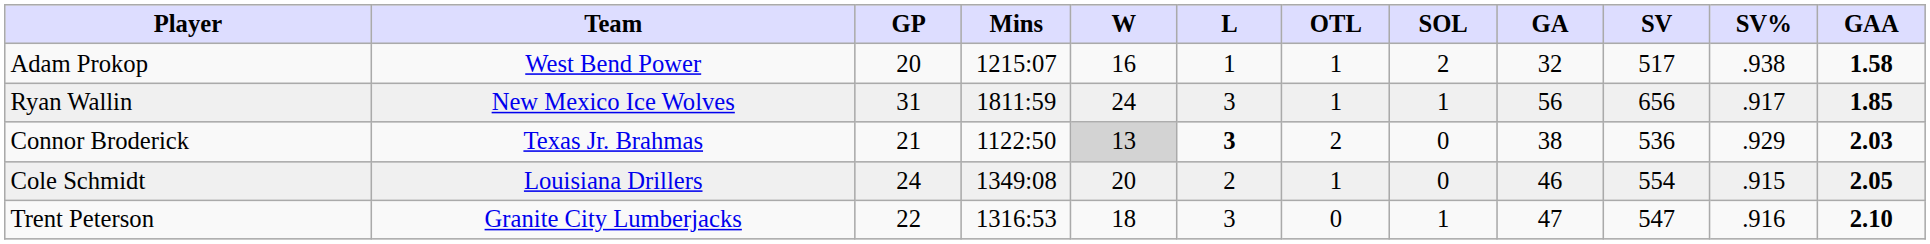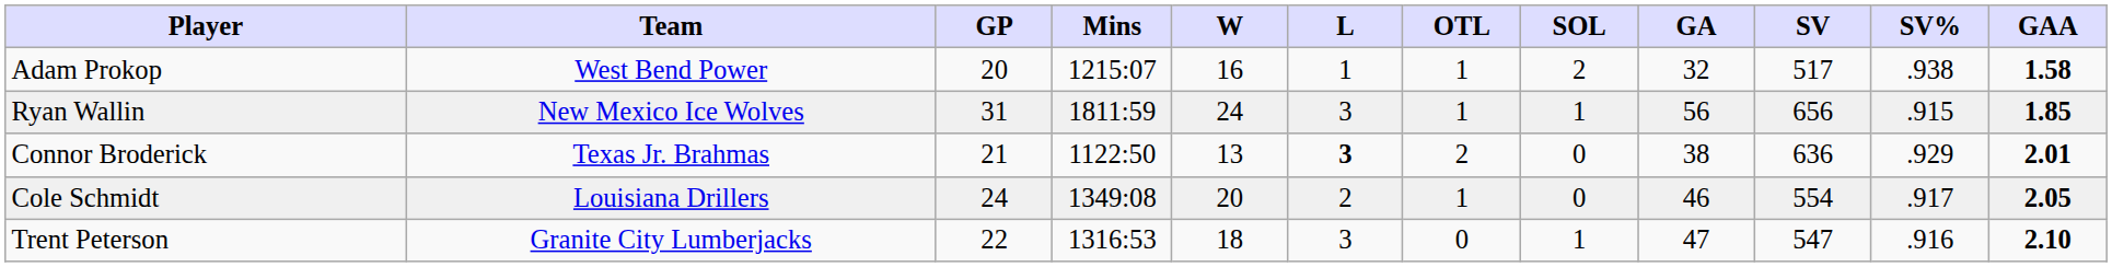Ryan Wallin | SV%: .917 -> .915
Connor Broderick | W: lightgrey background -> no background
Connor Broderick | SV: 536 -> 636
Connor Broderick | GAA: 2.03 -> 2.01
Cole Schmidt | SV%: .915 -> .917
